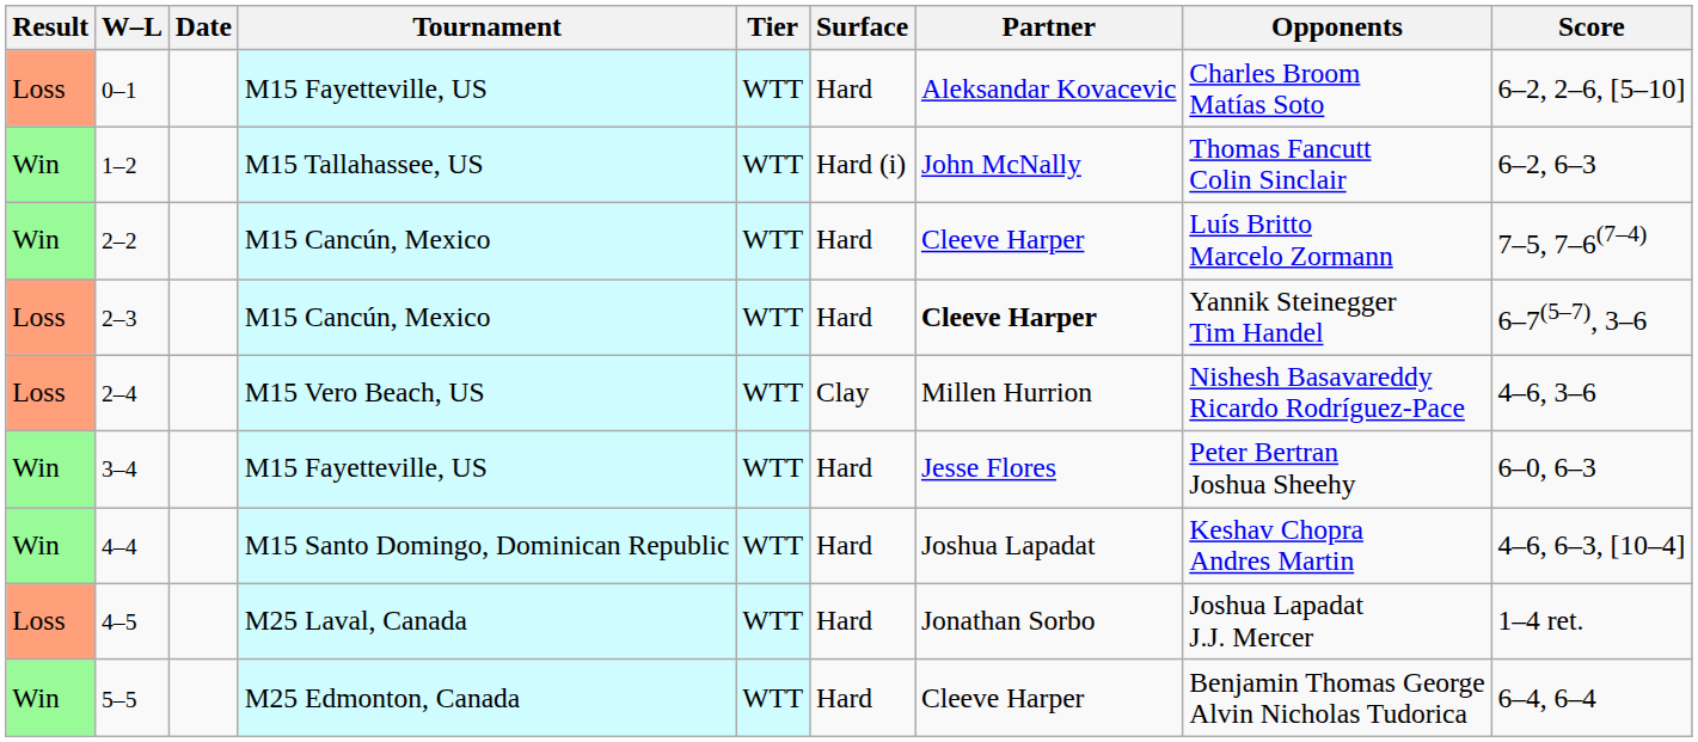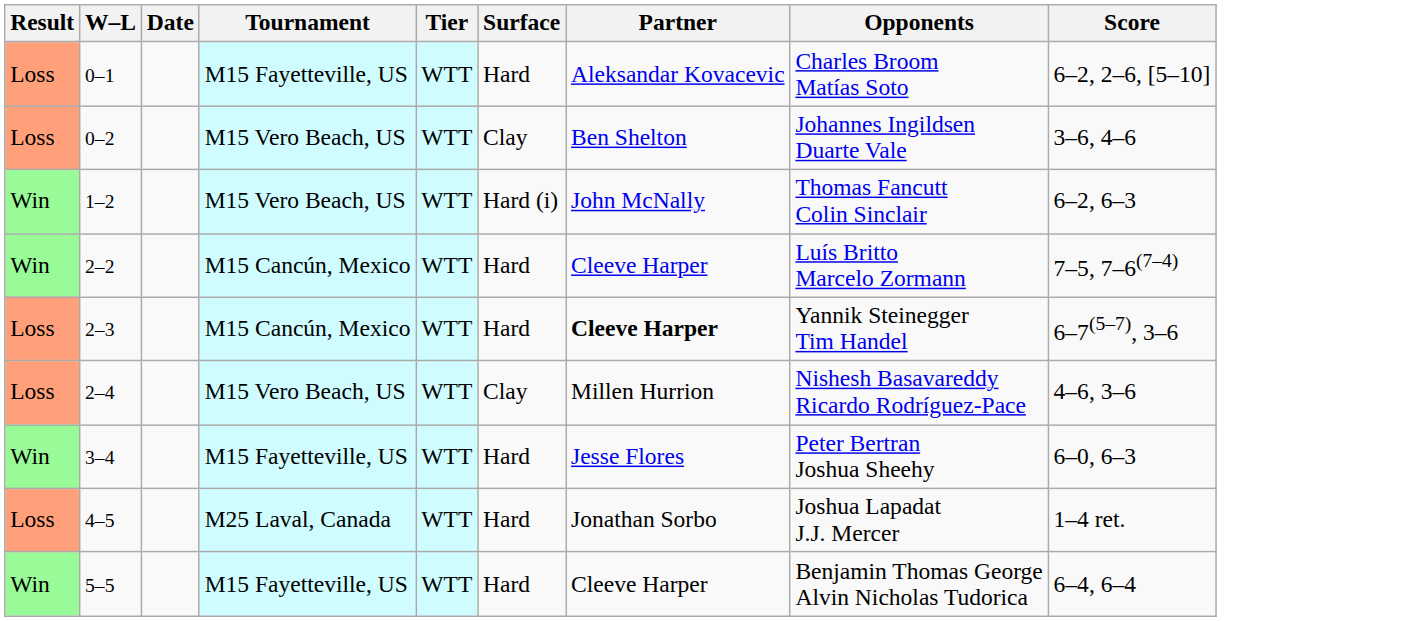+ row: Loss | 0–2 | M15 Vero Beach, US | WTT | Clay | Ben Shelton | Johannes Ingildsen Duarte Vale | 3–6, 4–6
1–2 | Tournament: M15 Tallahassee, US -> M15 Vero Beach, US
- row: Win | 4–4 | M15 Santo Domingo, Dominican Republic | WTT | Hard | Joshua Lapadat | Keshav Chopra Andres Martin | 4–6, 6–3, [10–4]
5–5 | Tournament: M25 Edmonton, Canada -> M15 Fayetteville, US
